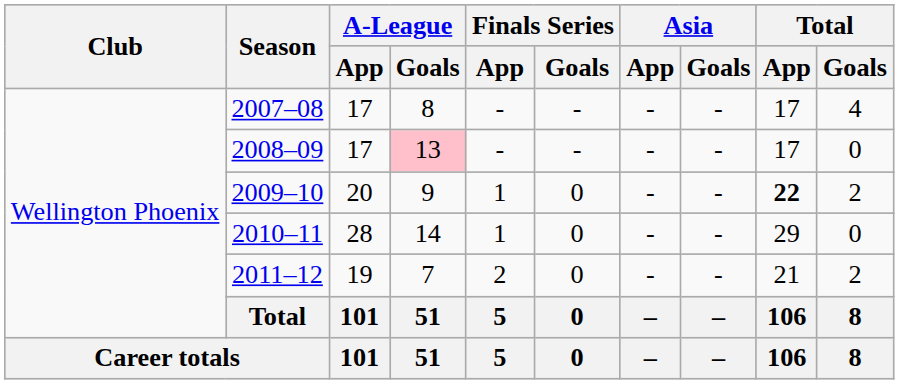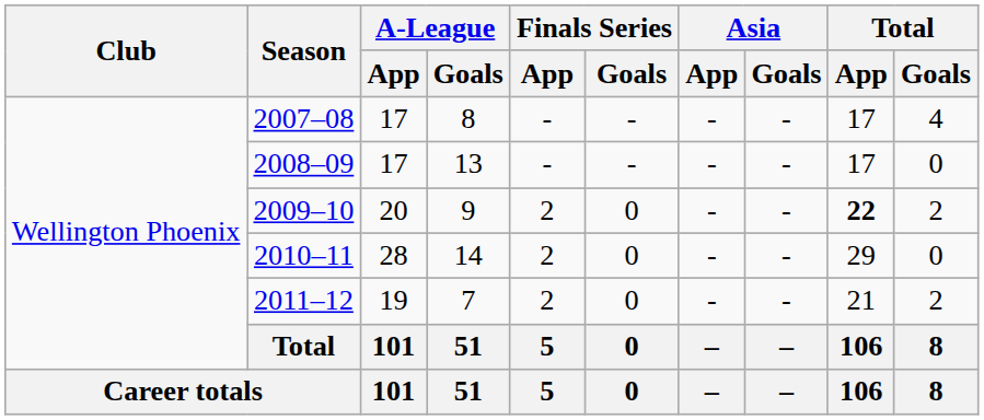2008–09 | A-League / Goals: pink background -> no background
2009–10 | Finals Series / App: 1 -> 2
2010–11 | Finals Series / App: 1 -> 2
